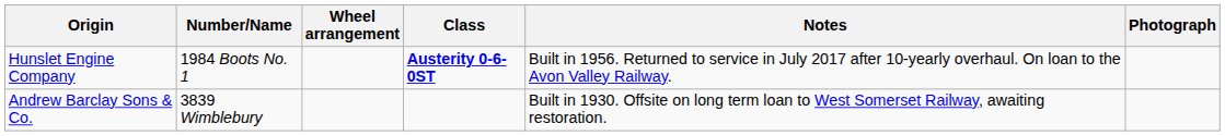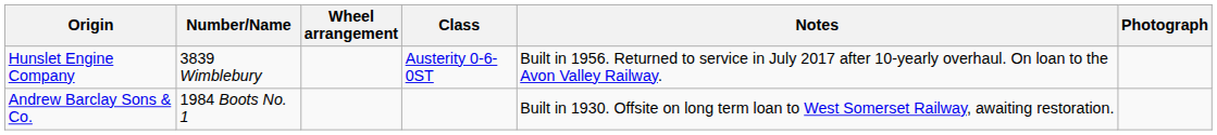Hunslet Engine Company | Number/Name: 1984 Boots No. 1 -> 3839 Wimblebury
Hunslet Engine Company | Class: bold -> normal
Andrew Barclay Sons & Co. | Number/Name: 3839 Wimblebury -> 1984 Boots No. 1
